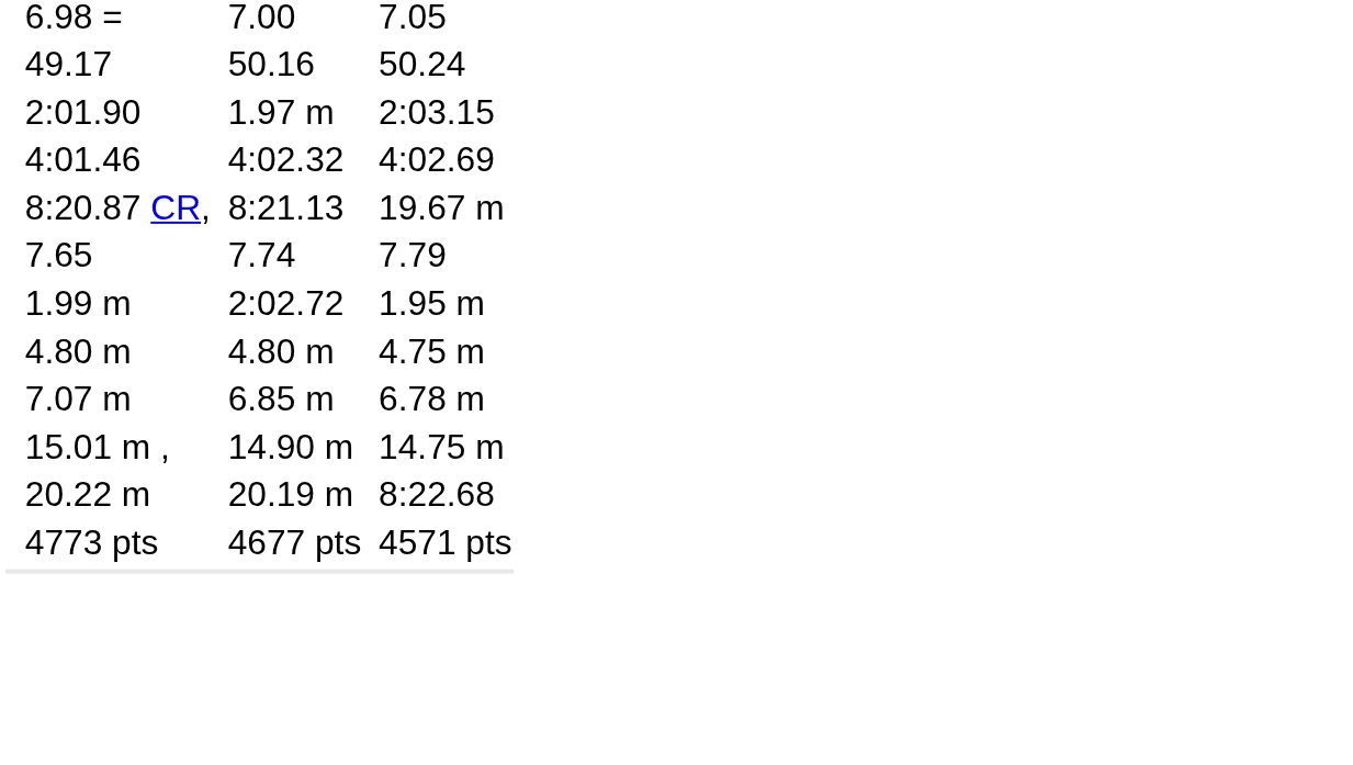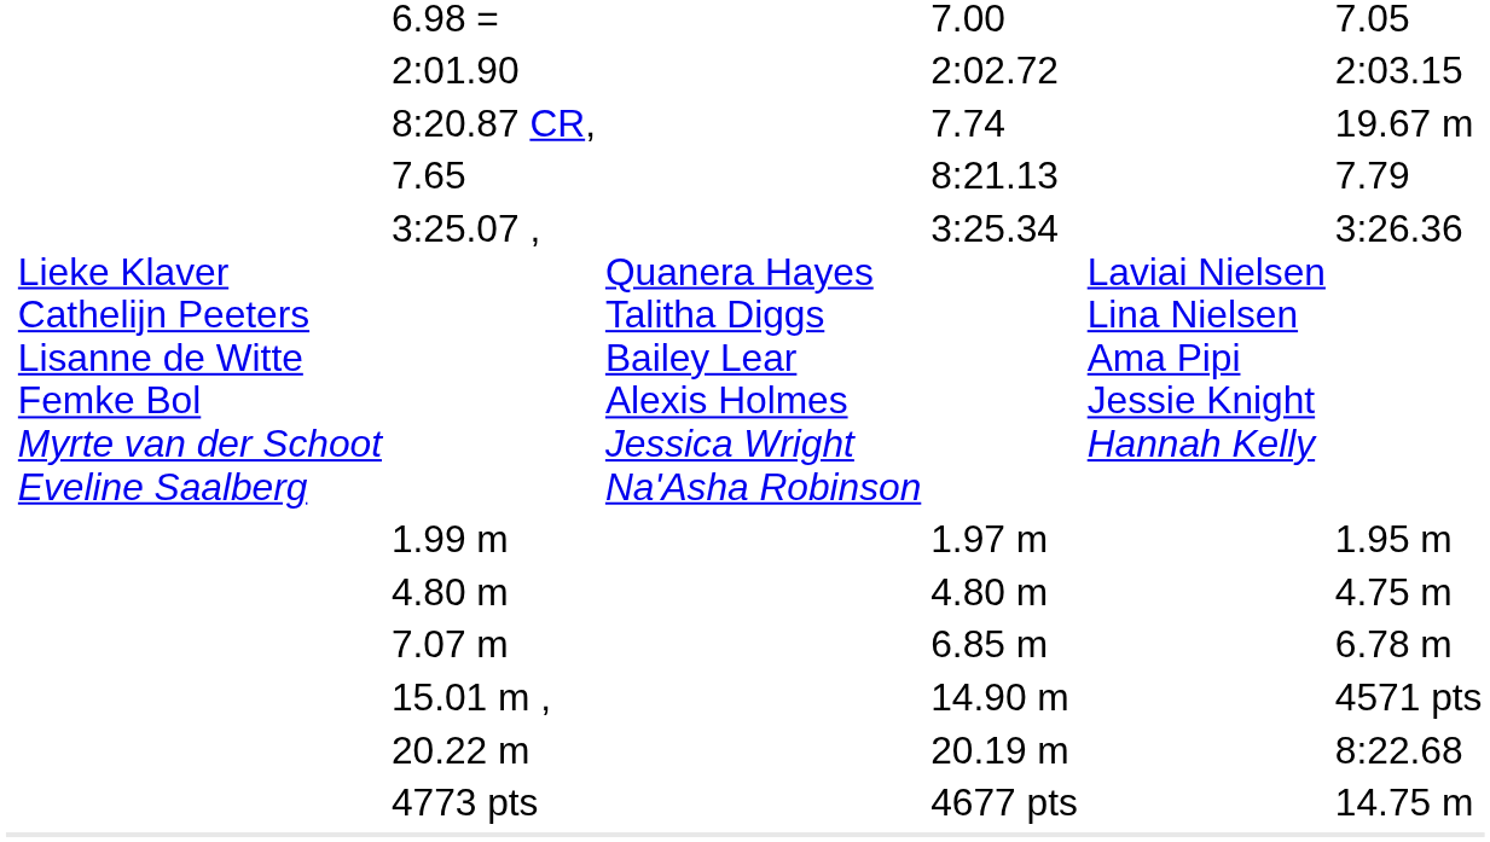- row: 49.17 | 50.16 | 50.24
2:01.90 | column 5: 1.97 m -> 2:02.72
- row: 4:01.46 | 4:02.32 | 4:02.69
8:20.87 CR, | column 5: 8:21.13 -> 7.74
7.65 | column 5: 7.74 -> 8:21.13
+ row: Lieke Klaver Cathelijn Peeters Lisanne de Witte Femke Bol Myrte van der Schoot Eveline Saalberg | 3:25.07 , | Quanera Hayes Talitha Diggs Bailey Lear Alexis Holmes Jessica Wright Na'Asha Robinson | 3:25.34 | Laviai Nielsen Lina Nielsen Ama Pipi Jessie Knight Hannah Kelly | 3:26.36
1.99 m | column 5: 2:02.72 -> 1.97 m
15.01 m , | column 7: 14.75 m -> 4571 pts
4773 pts | column 7: 4571 pts -> 14.75 m
